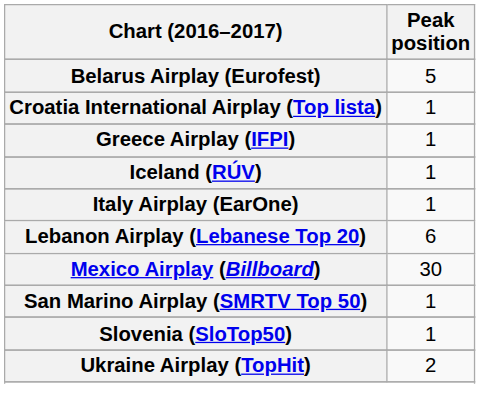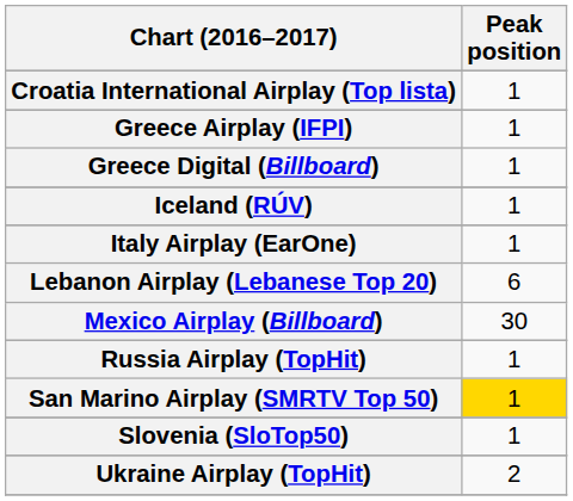- row: Belarus Airplay (Eurofest) | 5
+ row: Greece Digital (Billboard) | 1
+ row: Russia Airplay (TopHit) | 1
San Marino Airplay (SMRTV Top 50) | Peak position: no background -> gold background
